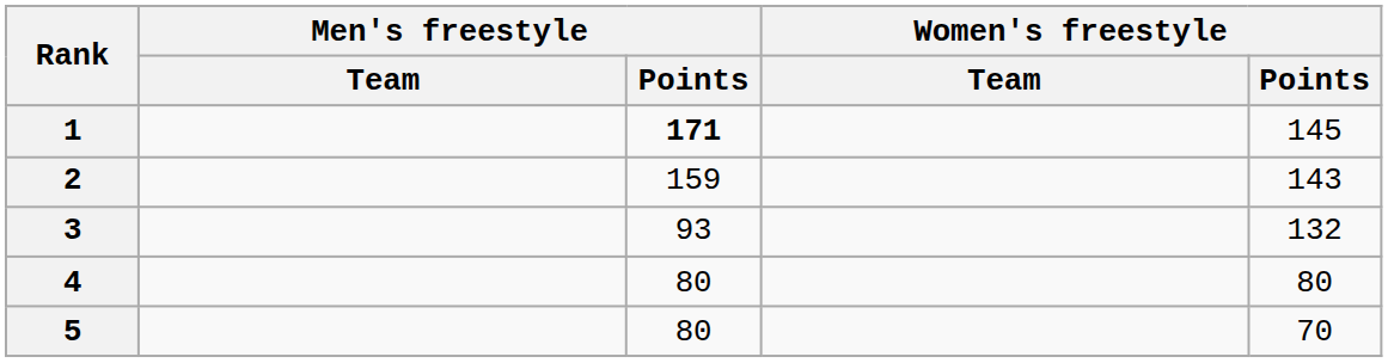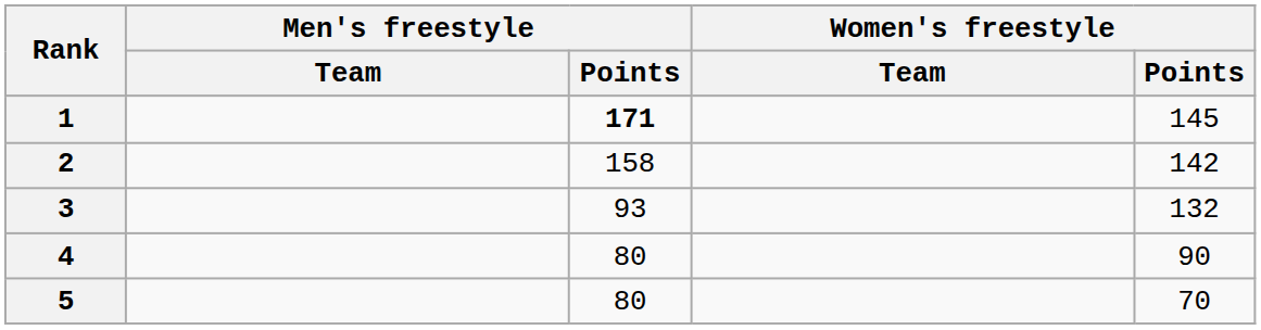2 | Men's freestyle / Points: 159 -> 158
2 | Women's freestyle / Points: 143 -> 142
4 | Women's freestyle / Points: 80 -> 90
